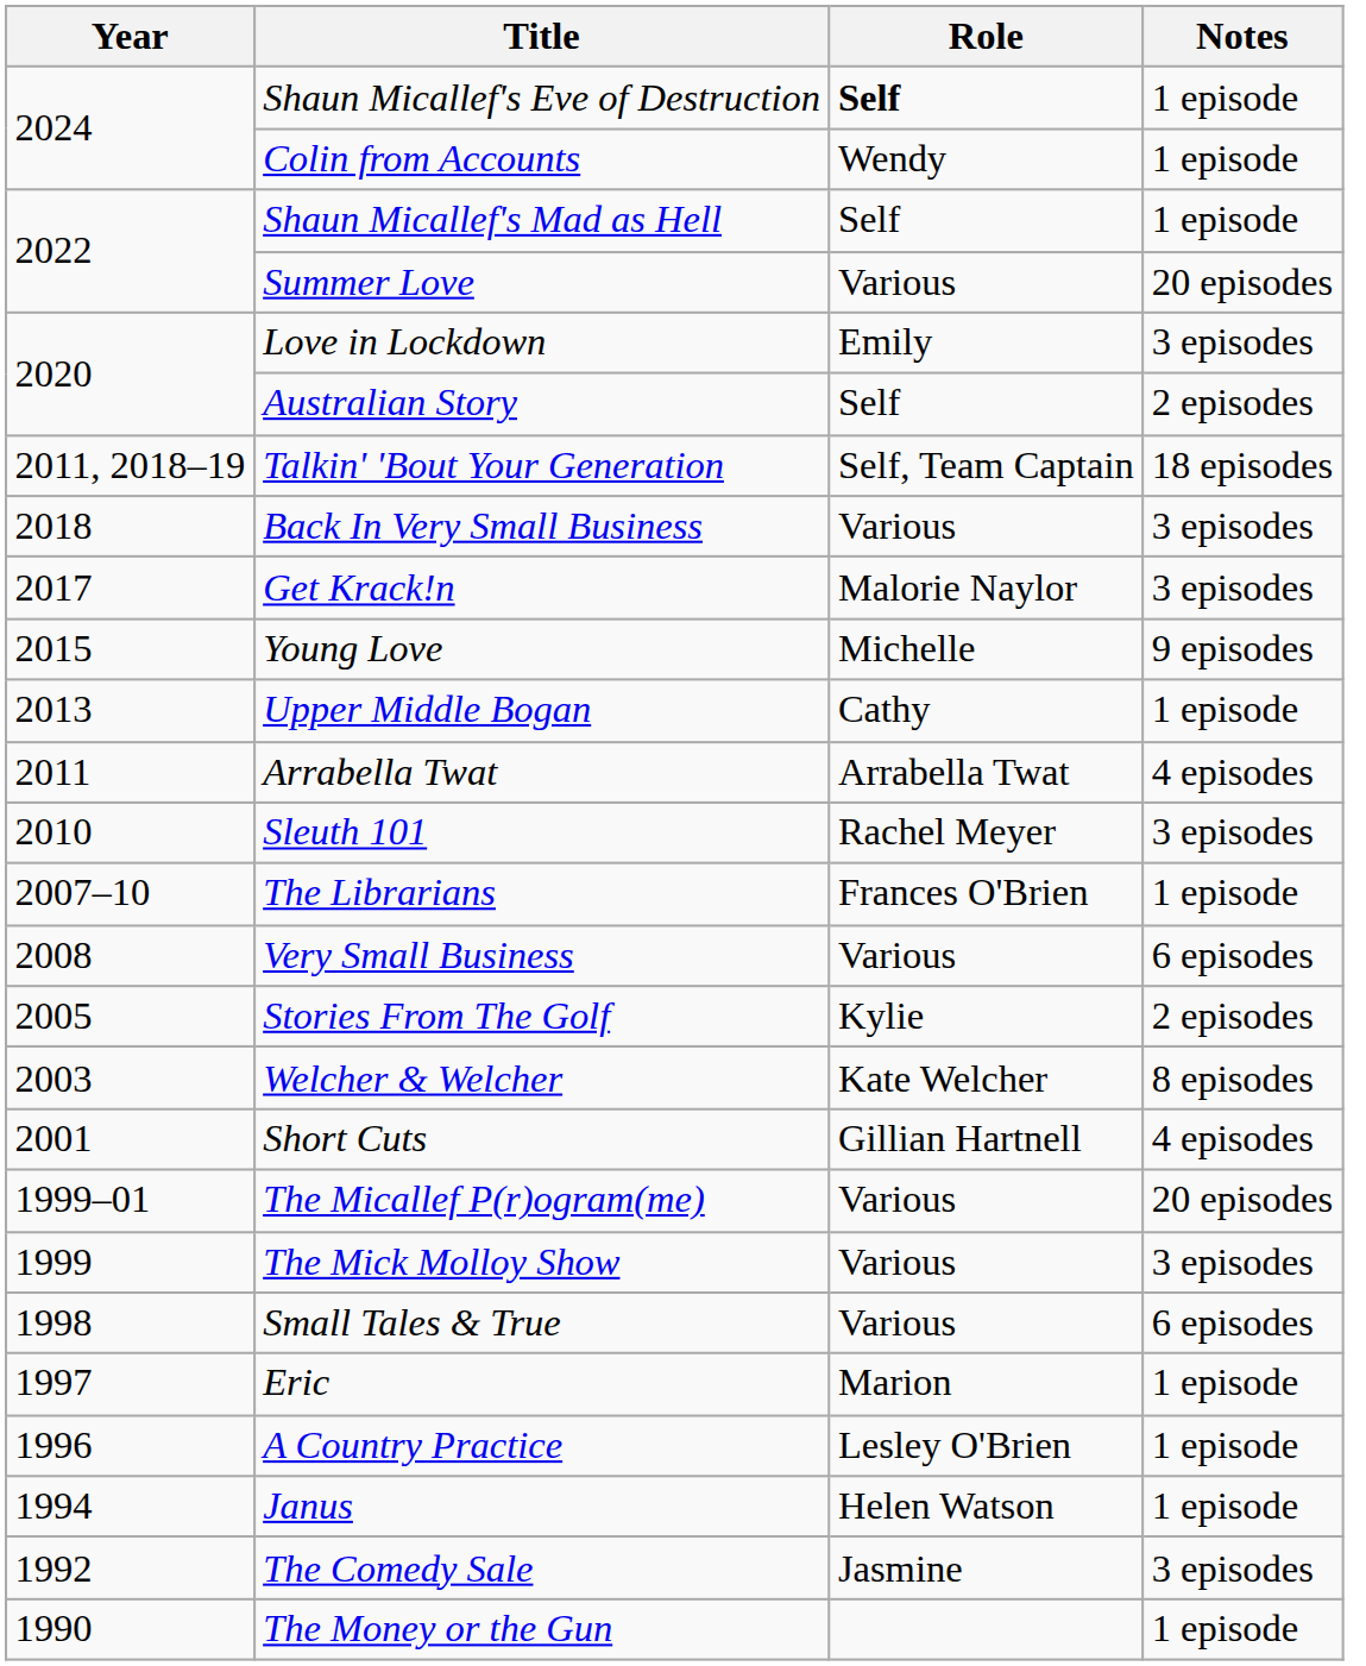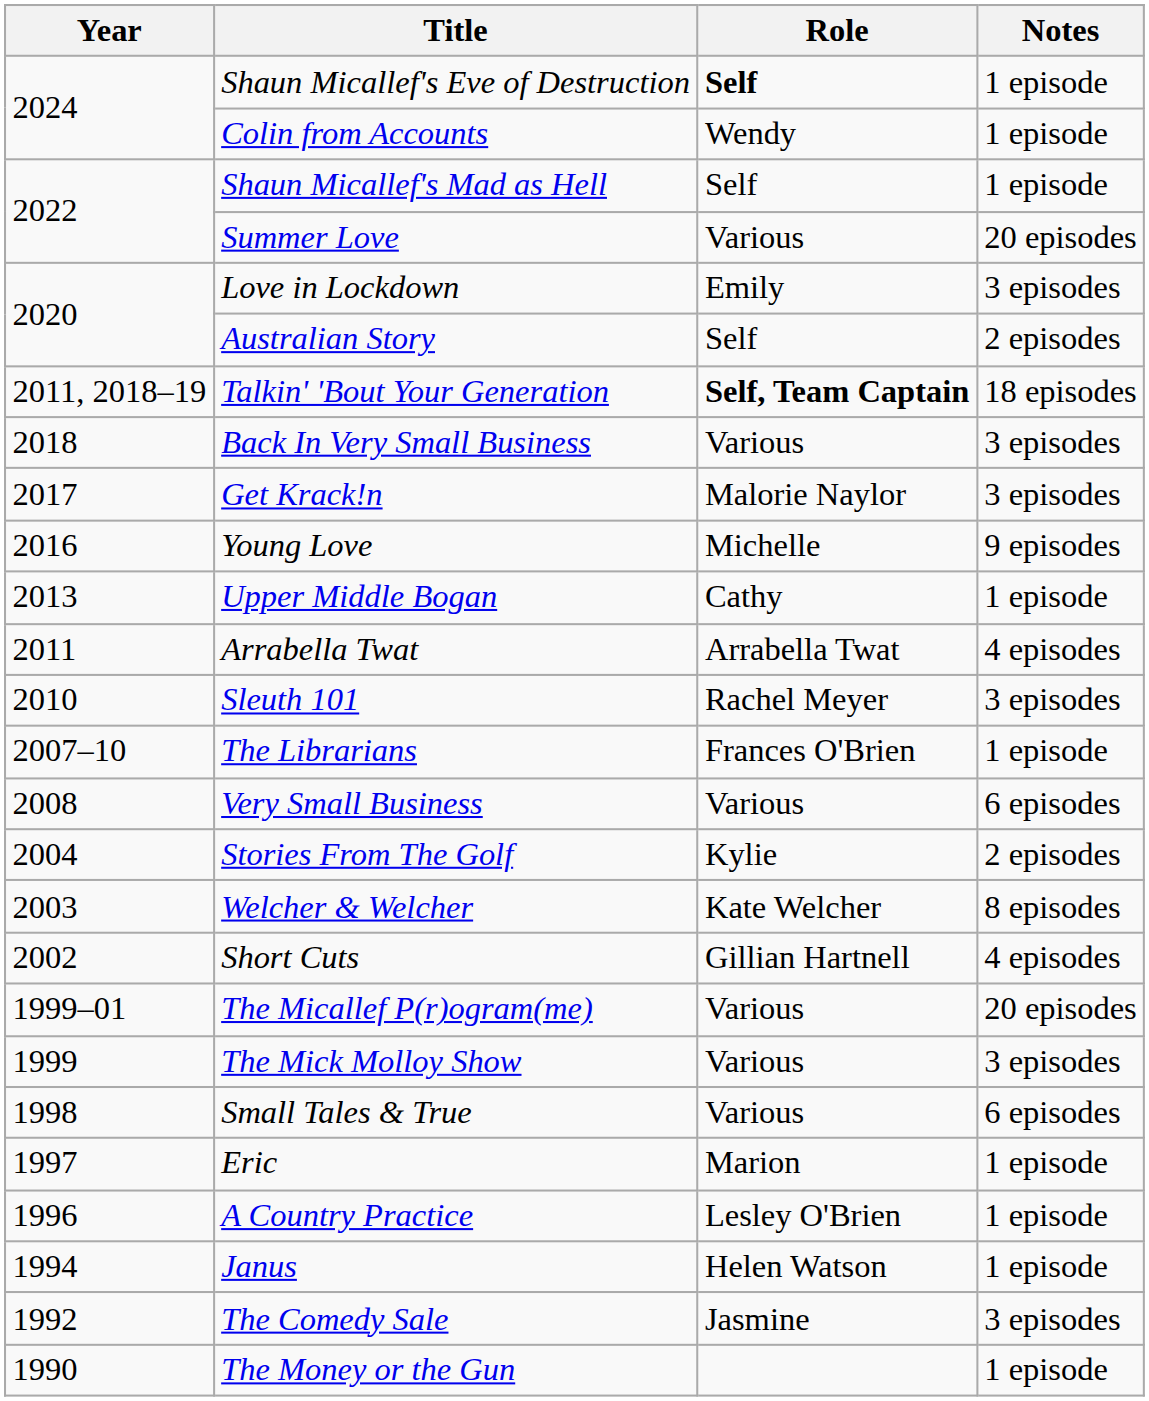Talkin' 'Bout Your Generation | Role: normal -> bold
Young Love | Year: 2015 -> 2016
Stories From The Golf | Year: 2005 -> 2004
Short Cuts | Year: 2001 -> 2002
